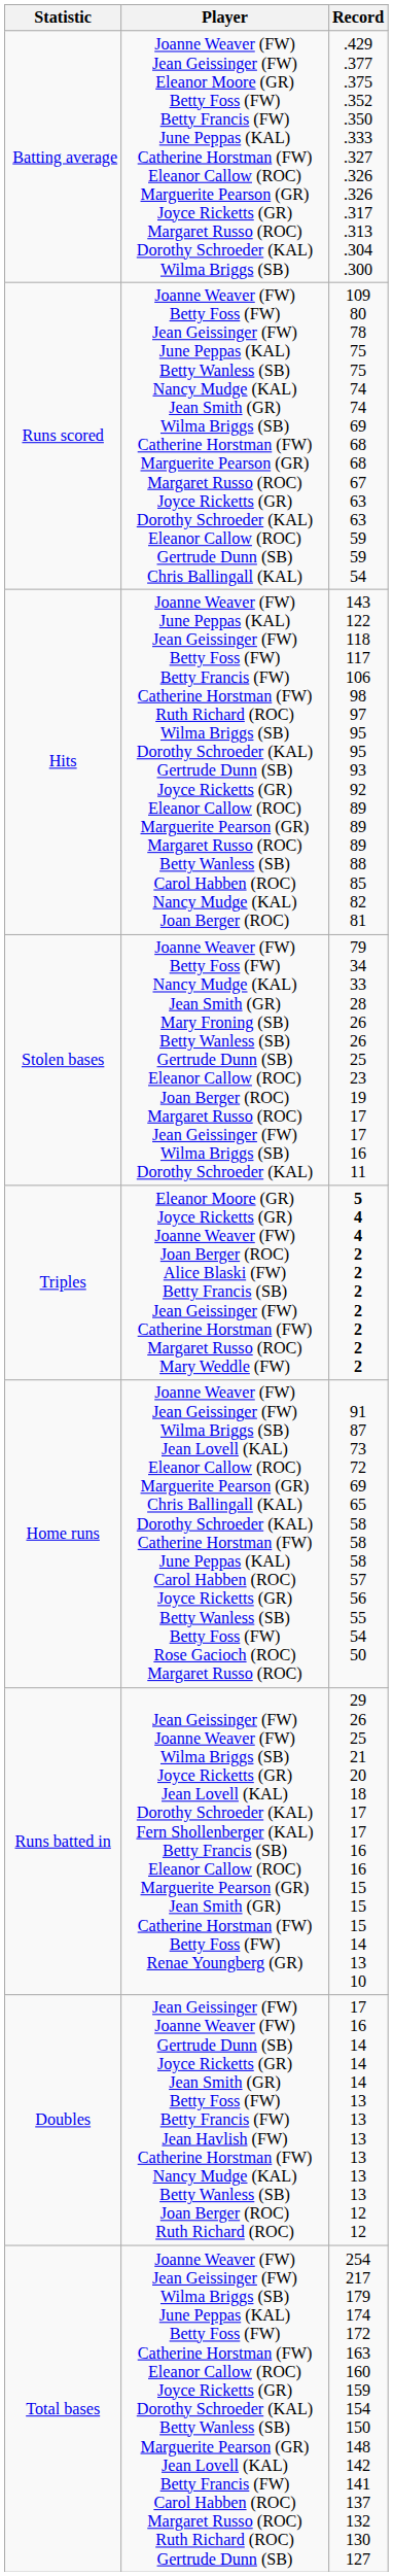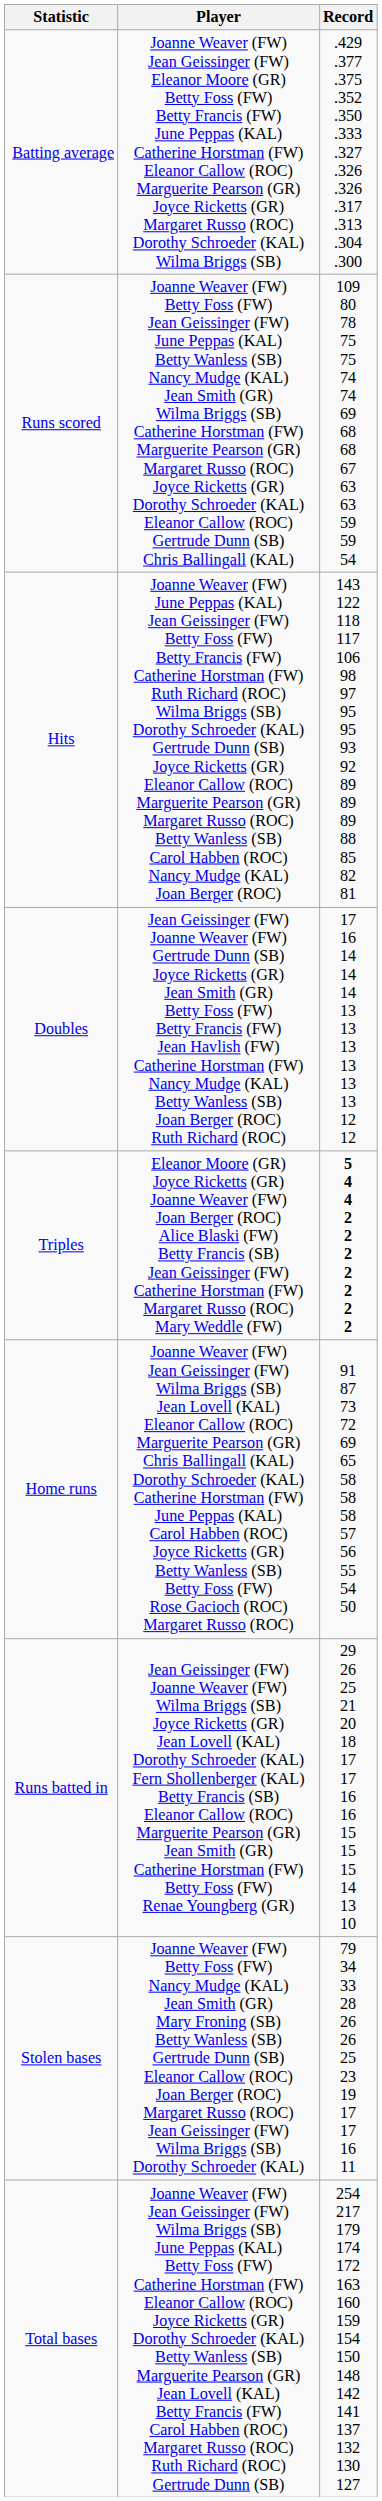rows swapped: Doubles <-> Stolen bases
